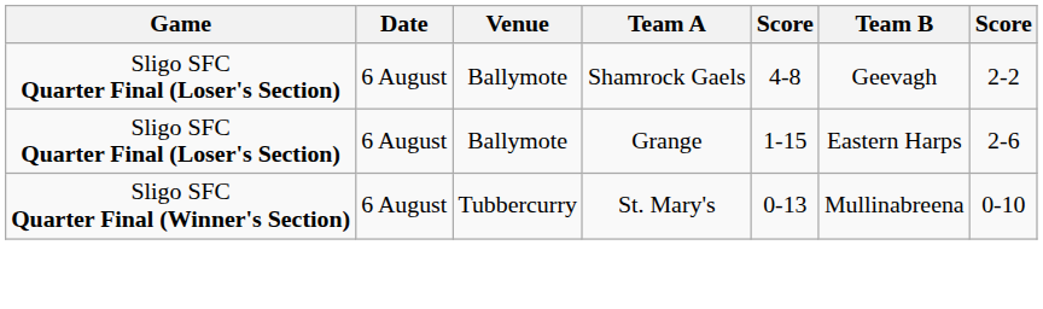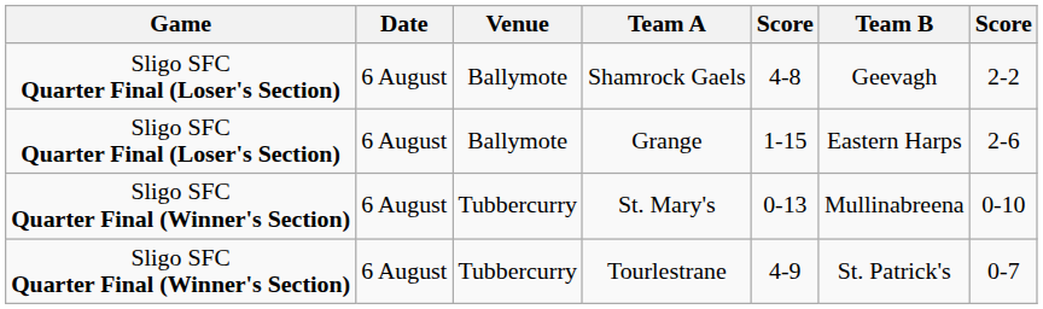+ row: Sligo SFC Quarter Final (Winner's Section) | 6 August | Tubbercurry | Tourlestrane | 4-9 | St. Patrick's | 0-7
